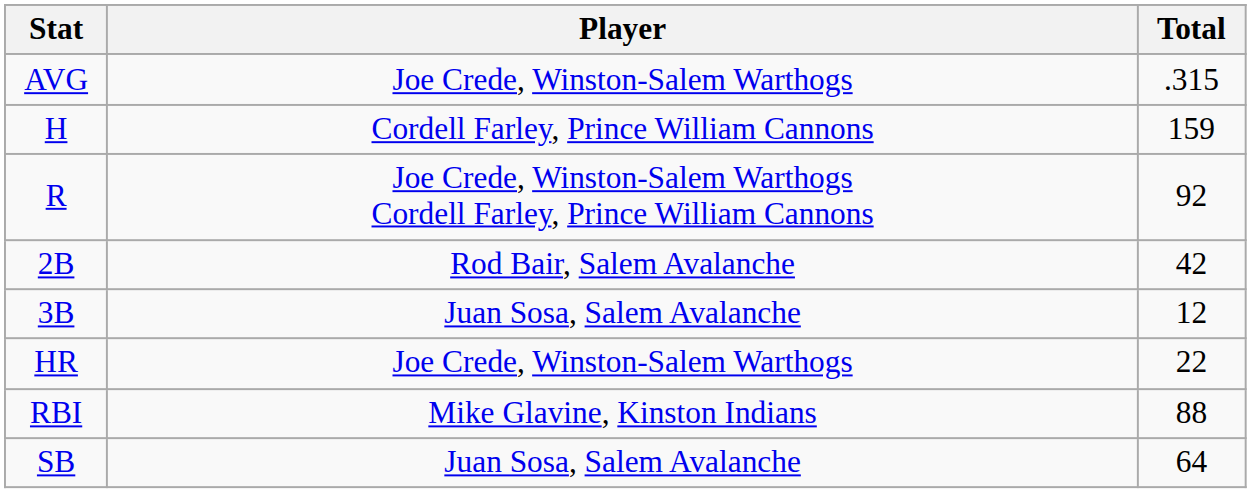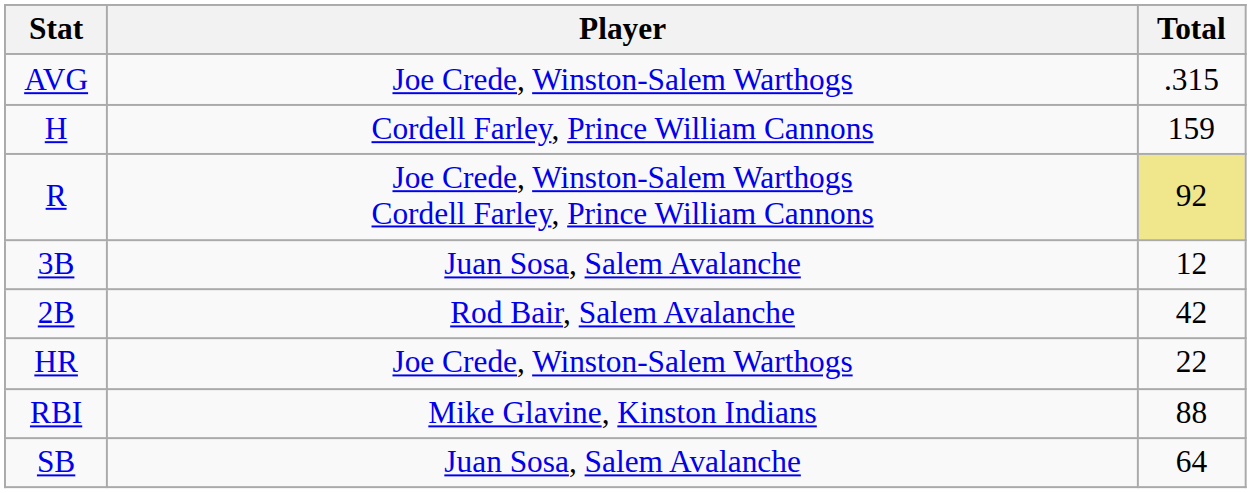R | Total: no background -> khaki background
rows swapped: 2B <-> 3B
